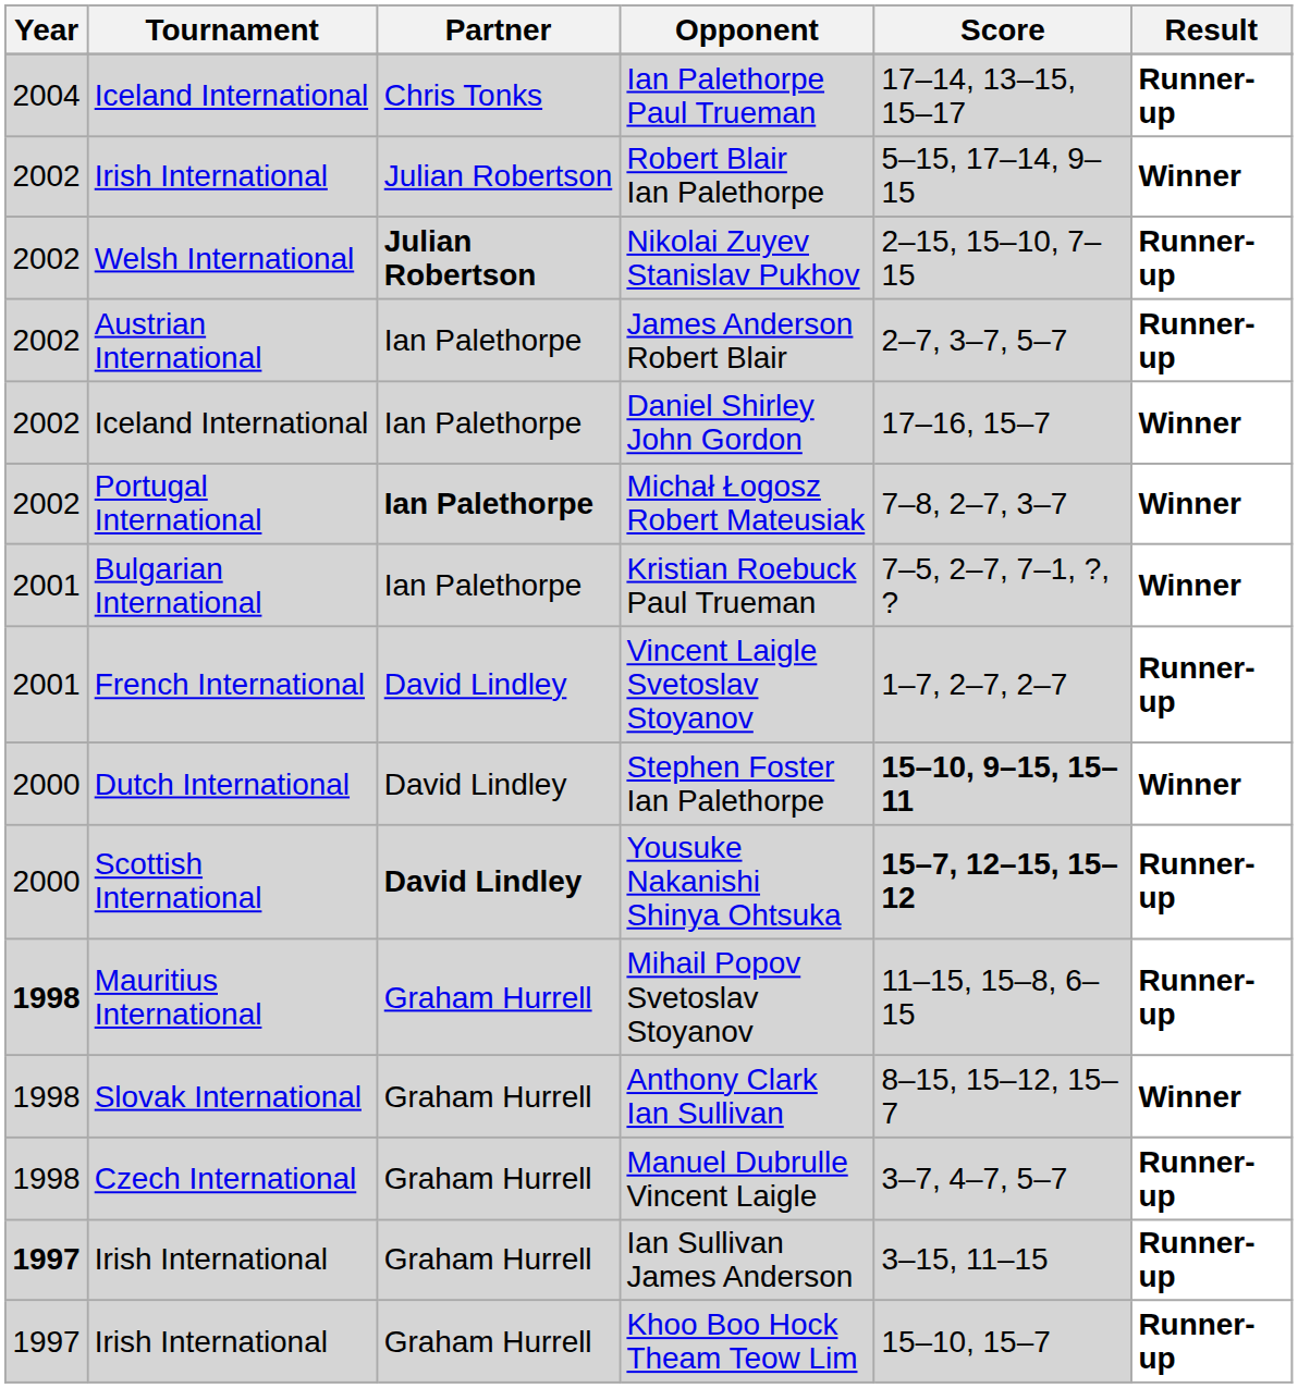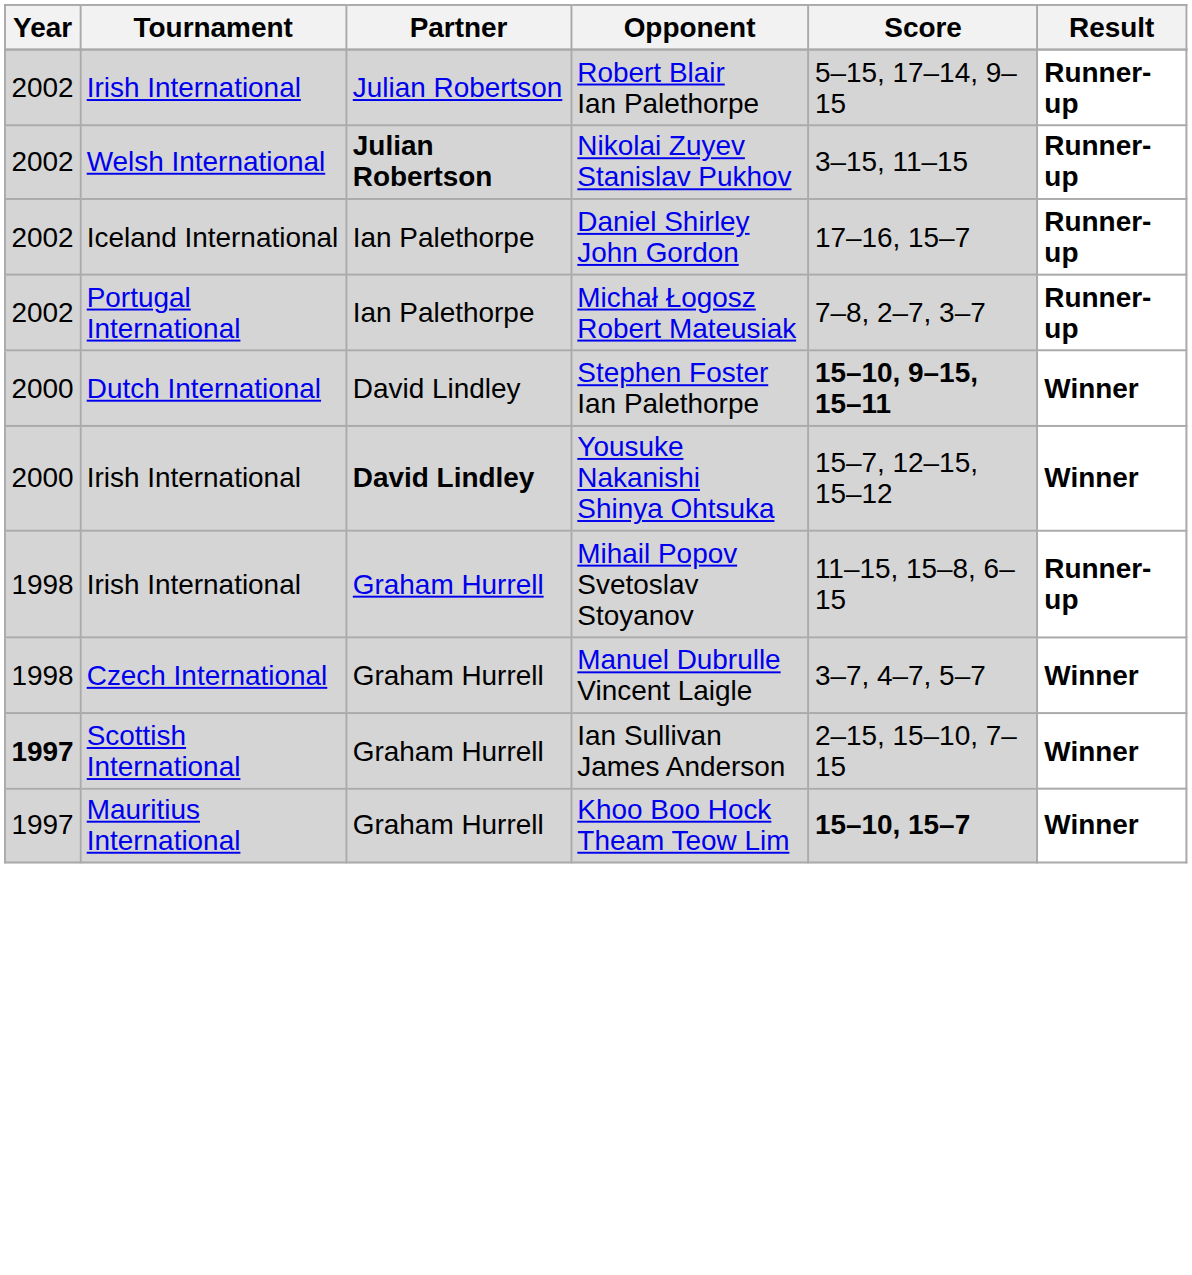- row: 2004 | Iceland International | Chris Tonks | Ian Palethorpe Paul Trueman | 17–14, 13–15, 15–17 | Runner-up
Robert Blair Ian Palethorpe | Result: Winner -> Runner-up
Nikolai Zuyev Stanislav Pukhov | Score: 2–15, 15–10, 7–15 -> 3–15, 11–15
- row: 2002 | Austrian International | Ian Palethorpe | James Anderson Robert Blair | 2–7, 3–7, 5–7 | Runner-up
Daniel Shirley John Gordon | Result: Winner -> Runner-up
Michał Łogosz Robert Mateusiak | Partner: bold -> normal
Michał Łogosz Robert Mateusiak | Result: Winner -> Runner-up
- row: 2001 | Bulgarian International | Ian Palethorpe | Kristian Roebuck Paul Trueman | 7–5, 2–7, 7–1, ?, ? | Winner
- row: 2001 | French International | David Lindley | Vincent Laigle Svetoslav Stoyanov | 1–7, 2–7, 2–7 | Runner-up
Yousuke Nakanishi Shinya Ohtsuka | Tournament: Scottish International -> Irish International
Yousuke Nakanishi Shinya Ohtsuka | Score: bold -> normal
Yousuke Nakanishi Shinya Ohtsuka | Result: Runner-up -> Winner
Mihail Popov Svetoslav Stoyanov | Year: bold -> normal
Mihail Popov Svetoslav Stoyanov | Tournament: Mauritius International -> Irish International
- row: 1998 | Slovak International | Graham Hurrell | Anthony Clark Ian Sullivan | 8–15, 15–12, 15–7 | Winner
Manuel Dubrulle Vincent Laigle | Result: Runner-up -> Winner
Ian Sullivan James Anderson | Tournament: Irish International -> Scottish International
Ian Sullivan James Anderson | Score: 3–15, 11–15 -> 2–15, 15–10, 7–15
Ian Sullivan James Anderson | Result: Runner-up -> Winner
Khoo Boo Hock Theam Teow Lim | Tournament: Irish International -> Mauritius International
Khoo Boo Hock Theam Teow Lim | Score: normal -> bold
Khoo Boo Hock Theam Teow Lim | Result: Runner-up -> Winner
